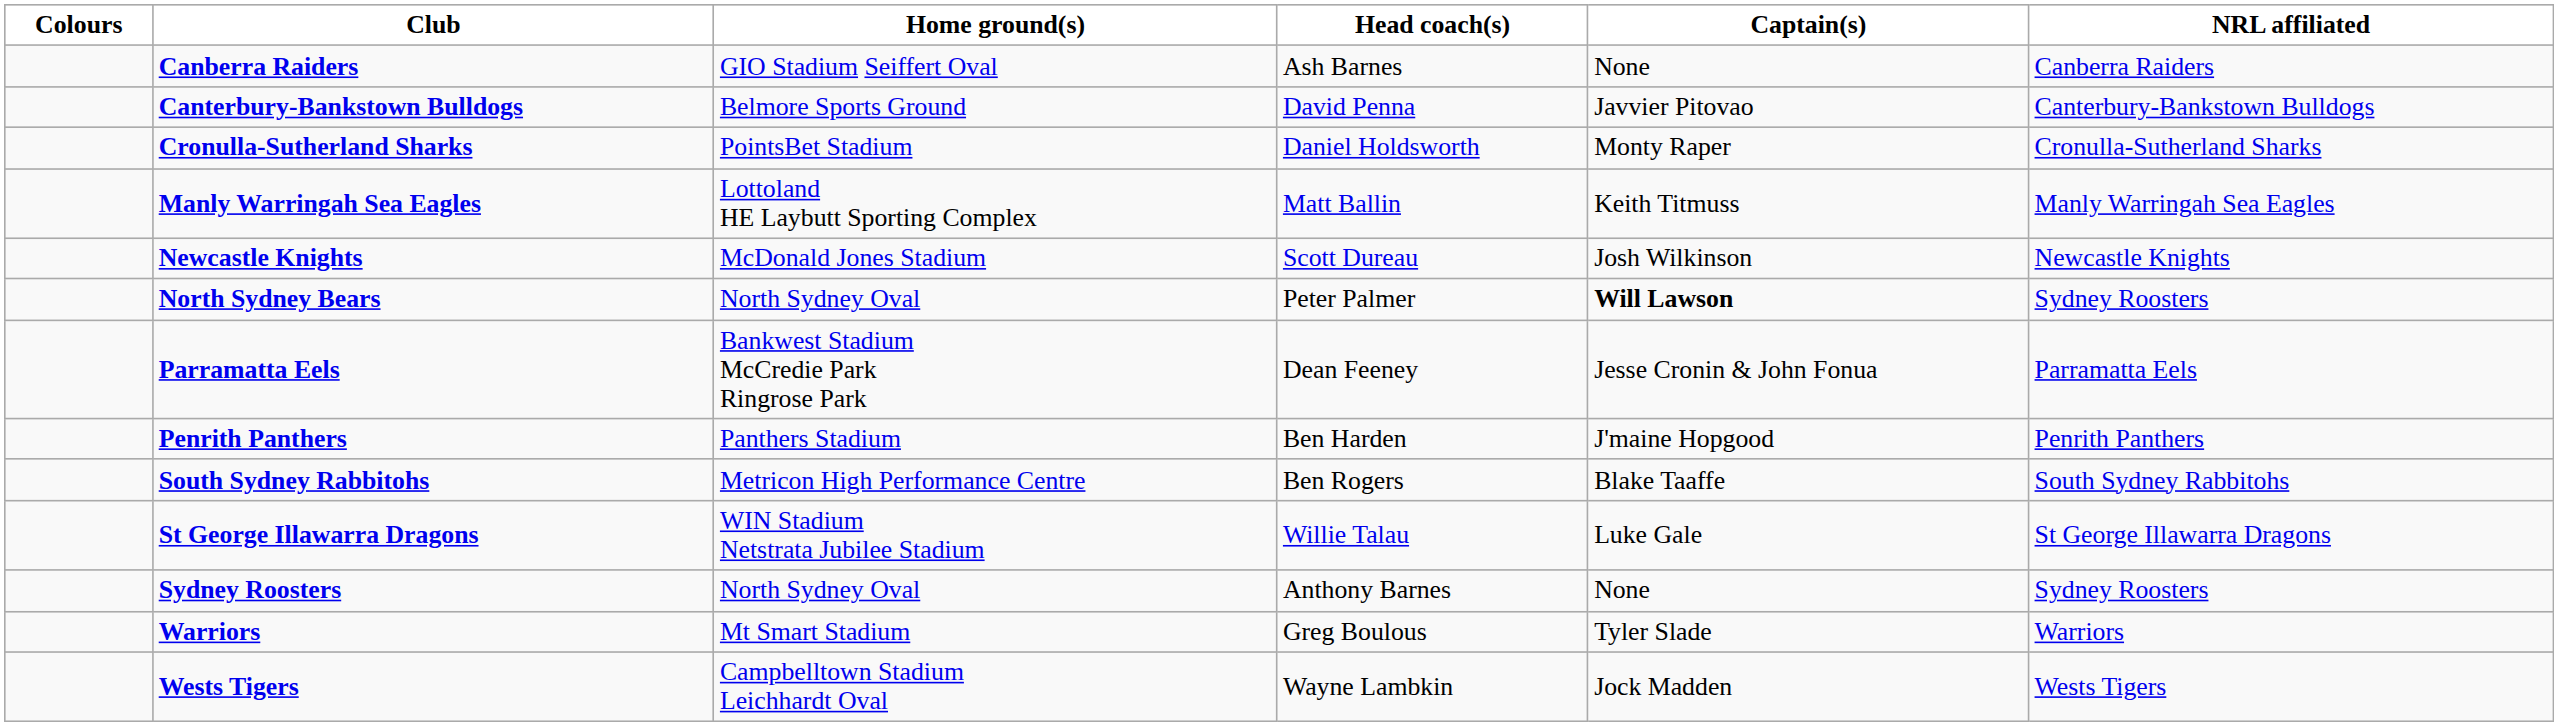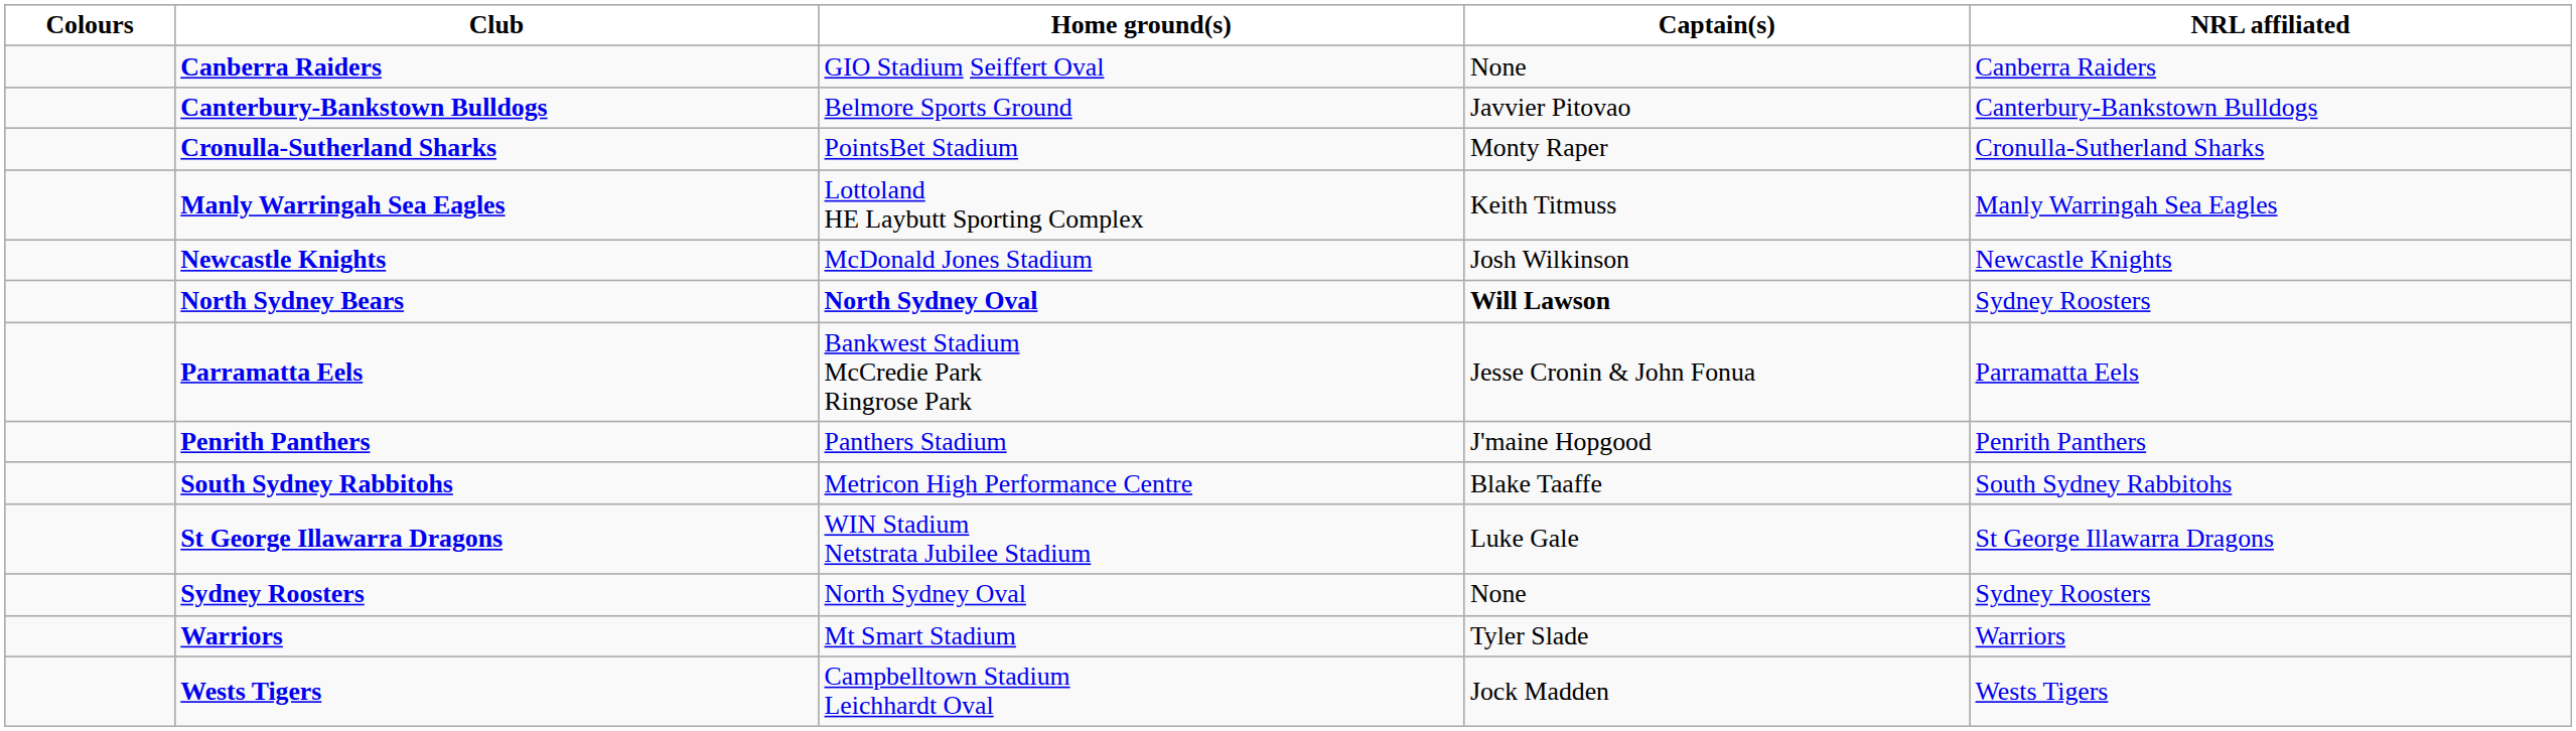- column: Head coach(s) | Ash Barnes | David Penna | Daniel Holdsworth | Matt Ballin | Scott Dureau | Peter Palmer | Dean Feeney | Ben Harden | Ben Rogers | Willie Talau | Anthony Barnes | Greg Boulous | Wayne Lambkin
North Sydney Bears | Home ground(s): normal -> bold
